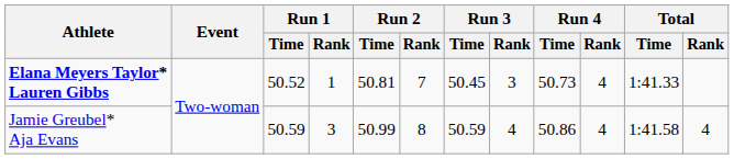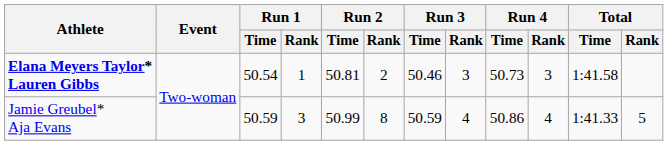Elana Meyers Taylor* Lauren Gibbs | Run 1 / Time: 50.52 -> 50.54
Elana Meyers Taylor* Lauren Gibbs | Run 2 / Rank: 7 -> 2
Elana Meyers Taylor* Lauren Gibbs | Run 3 / Time: 50.45 -> 50.46
Elana Meyers Taylor* Lauren Gibbs | Run 4 / Rank: 4 -> 3
Elana Meyers Taylor* Lauren Gibbs | Total / Time: 1:41.33 -> 1:41.58
Jamie Greubel* Aja Evans | Total / Time: 1:41.58 -> 1:41.33
Jamie Greubel* Aja Evans | Total / Rank: 4 -> 5
